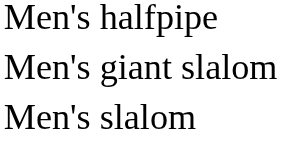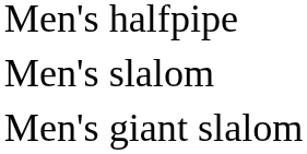rows swapped: Men's slalom <-> Men's giant slalom
